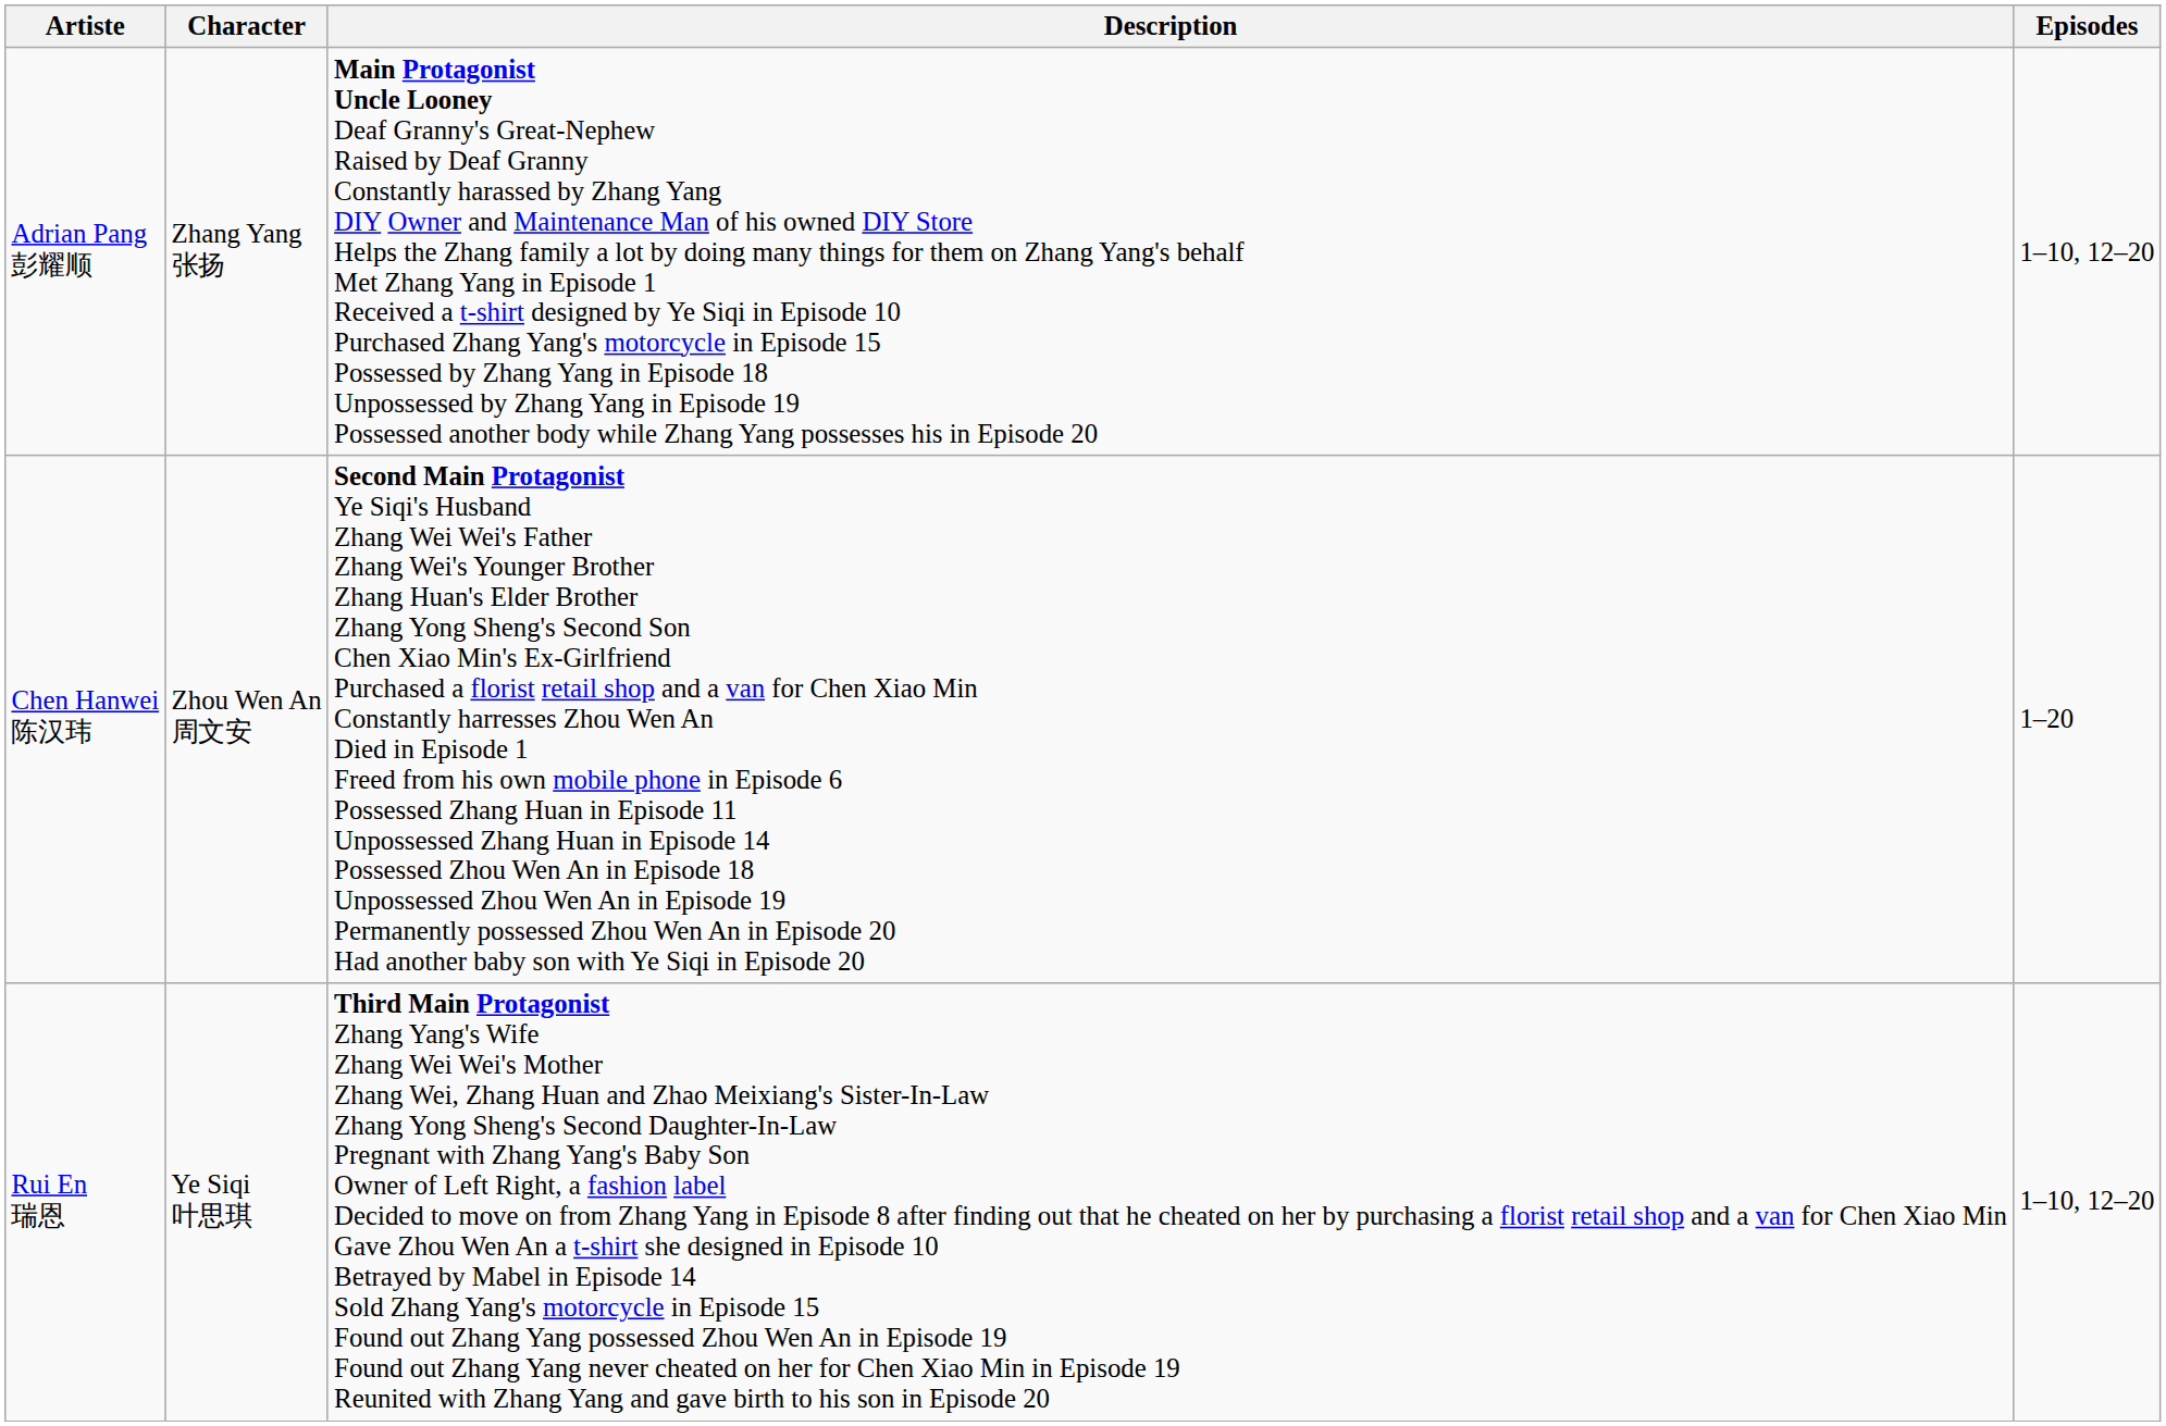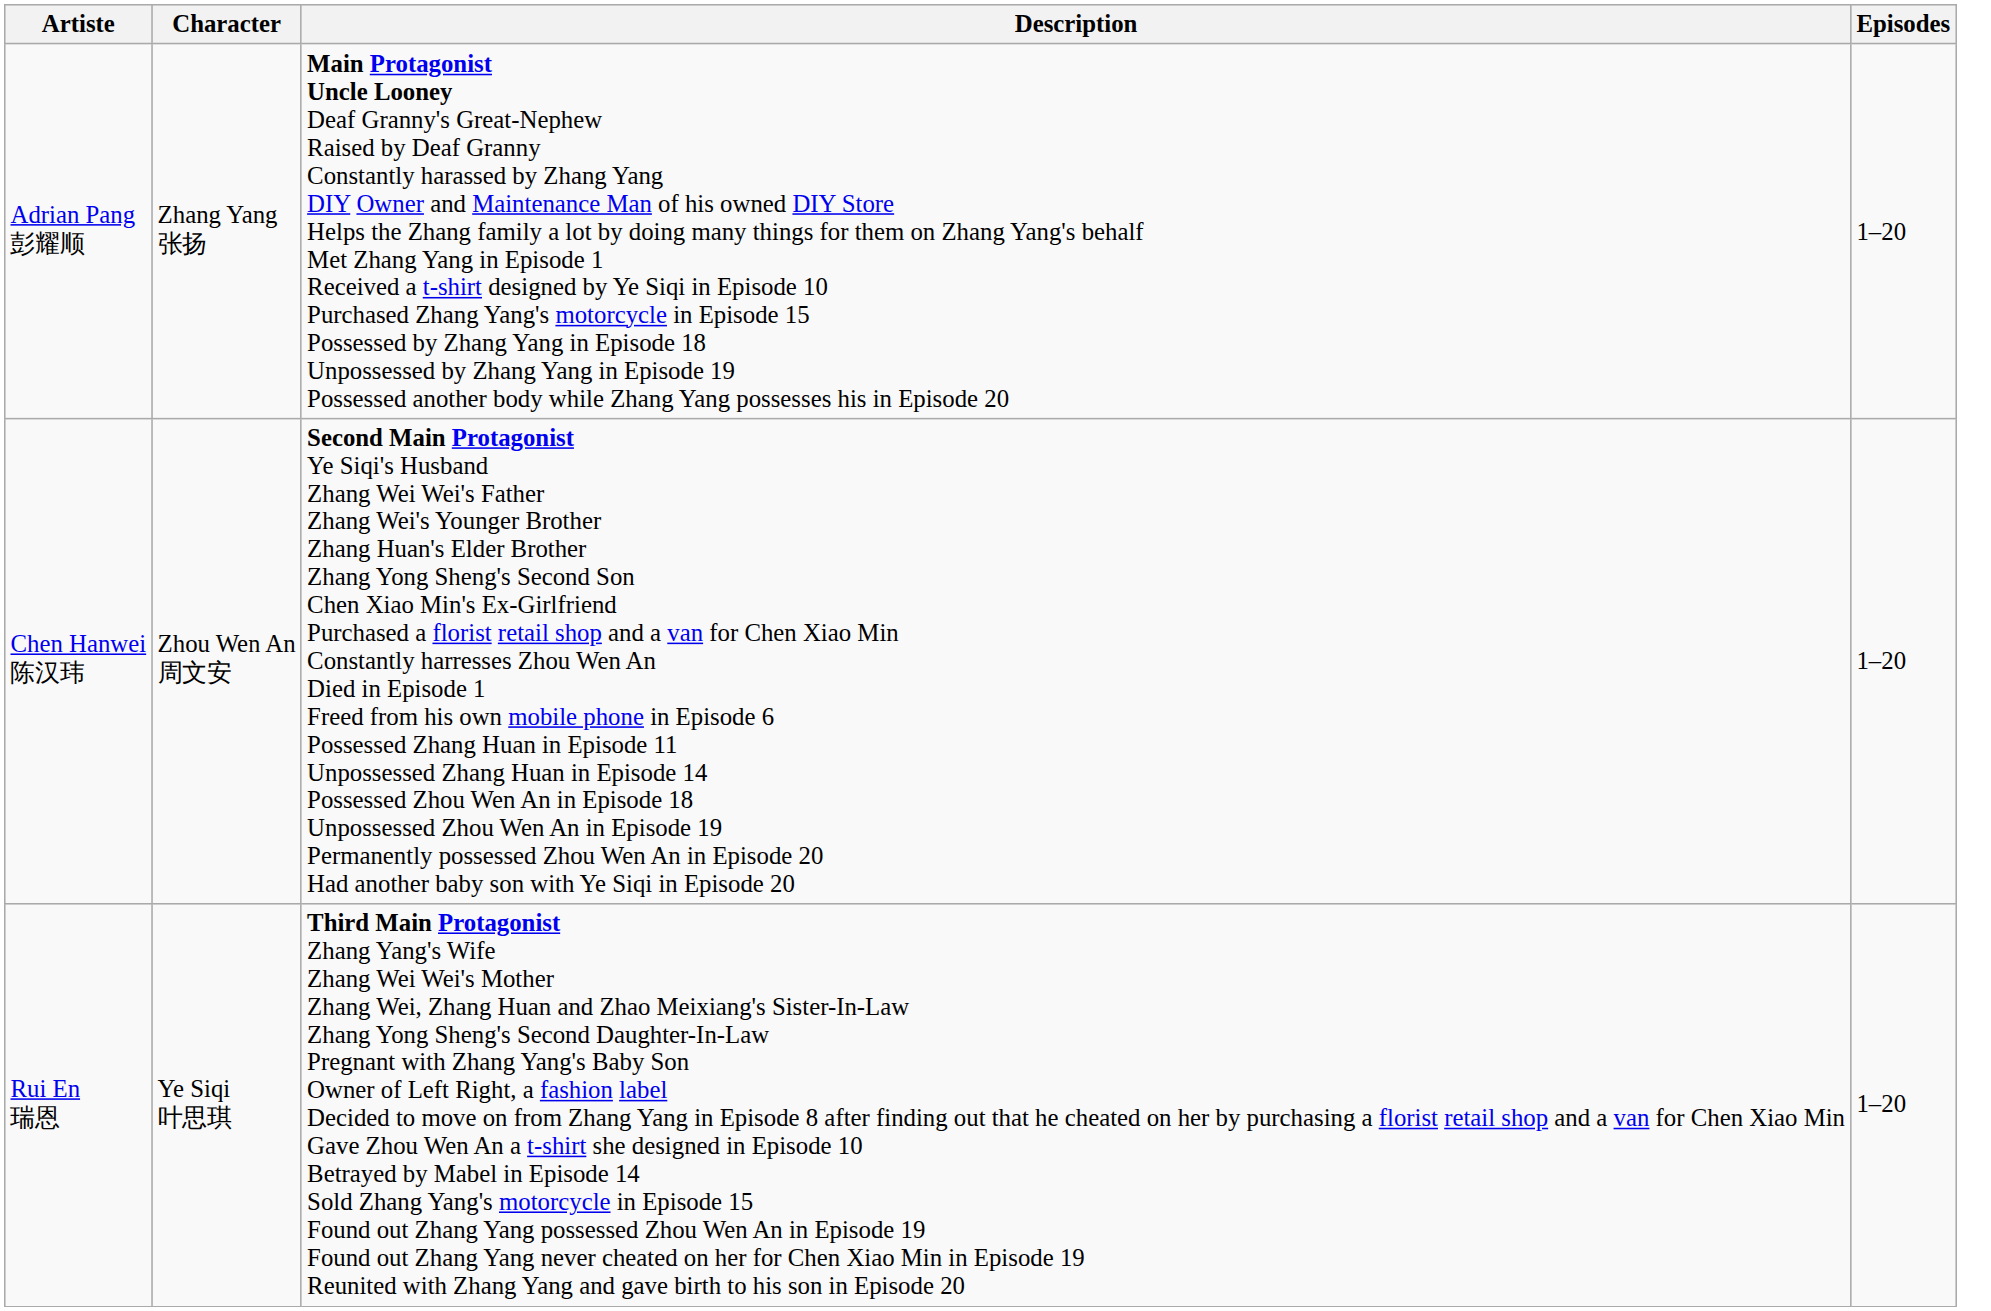Adrian Pang 彭耀顺 | Episodes: 1–10, 12–20 -> 1–20
Rui En 瑞恩 | Episodes: 1–10, 12–20 -> 1–20
